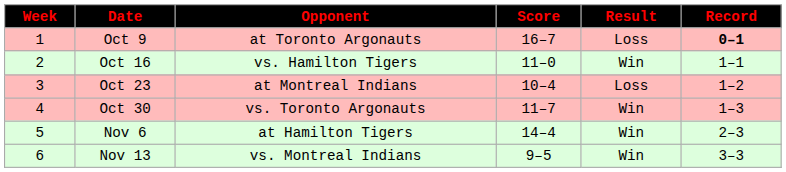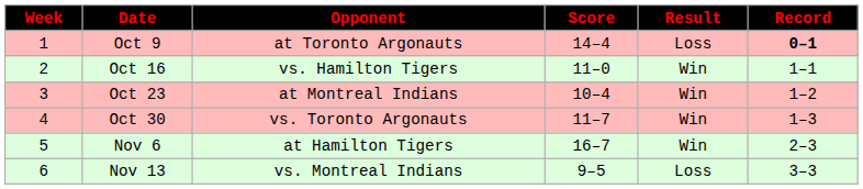Oct 9 | Score: 16–7 -> 14–4
Oct 23 | Result: Loss -> Win
Nov 6 | Score: 14–4 -> 16–7
Nov 13 | Result: Win -> Loss
